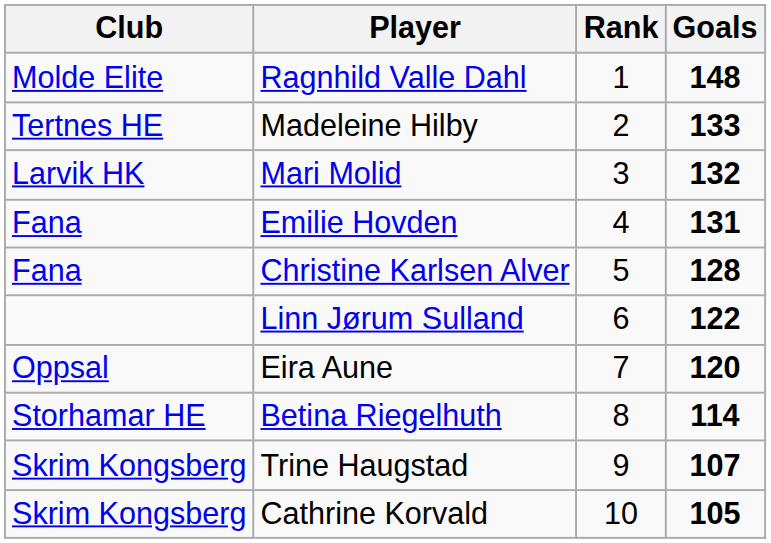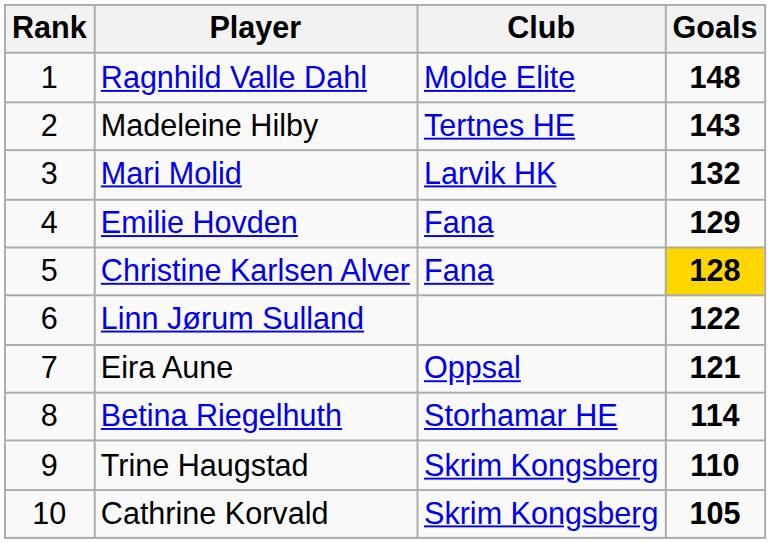columns swapped: Rank <-> Club
Madeleine Hilby | Goals: 133 -> 143
Emilie Hovden | Goals: 131 -> 129
Christine Karlsen Alver | Goals: no background -> gold background
Eira Aune | Goals: 120 -> 121
Trine Haugstad | Goals: 107 -> 110
